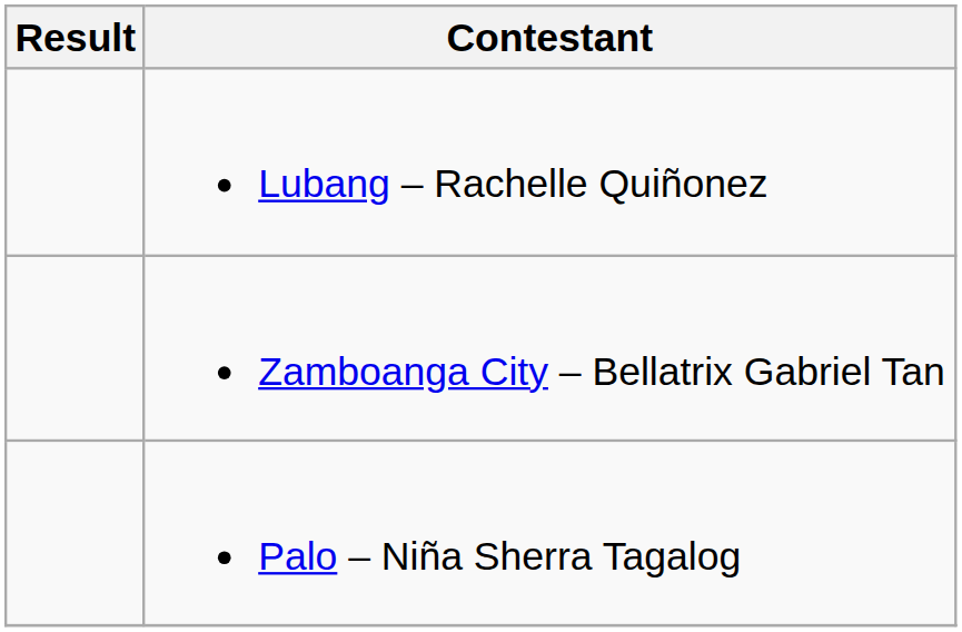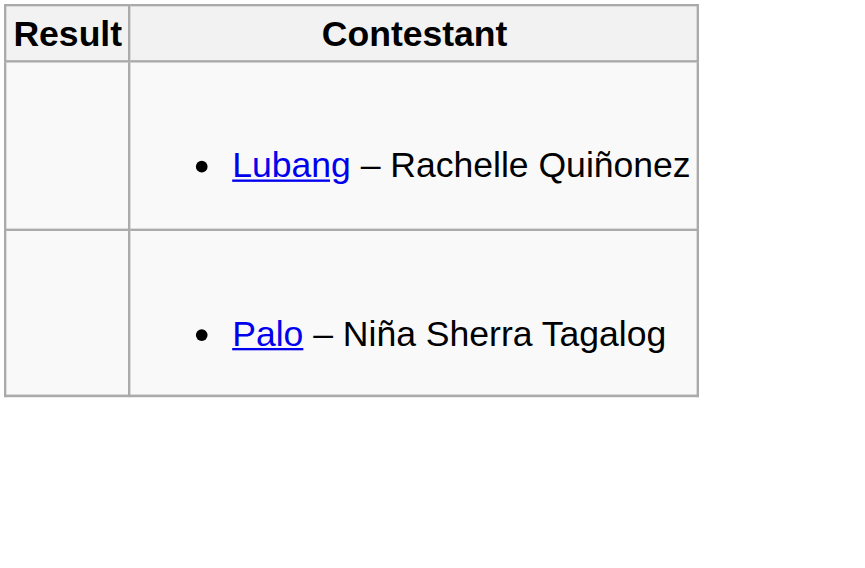- row: Zamboanga City – Bellatrix Gabriel Tan
